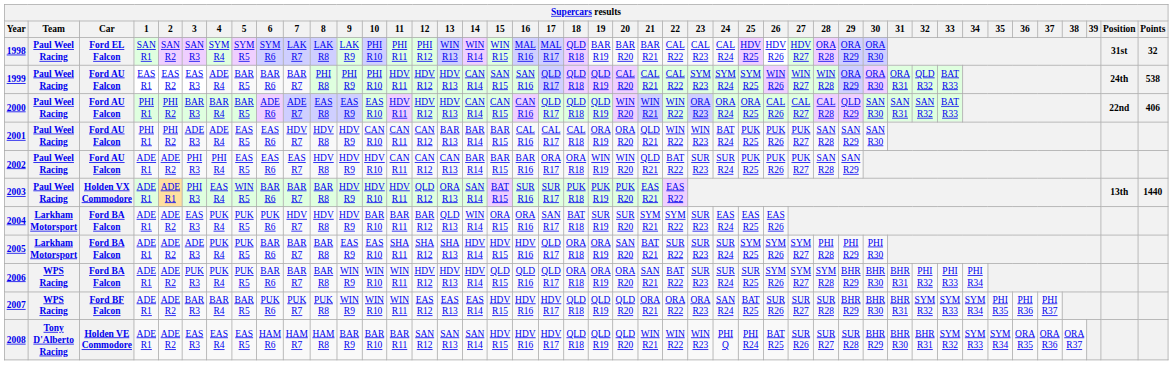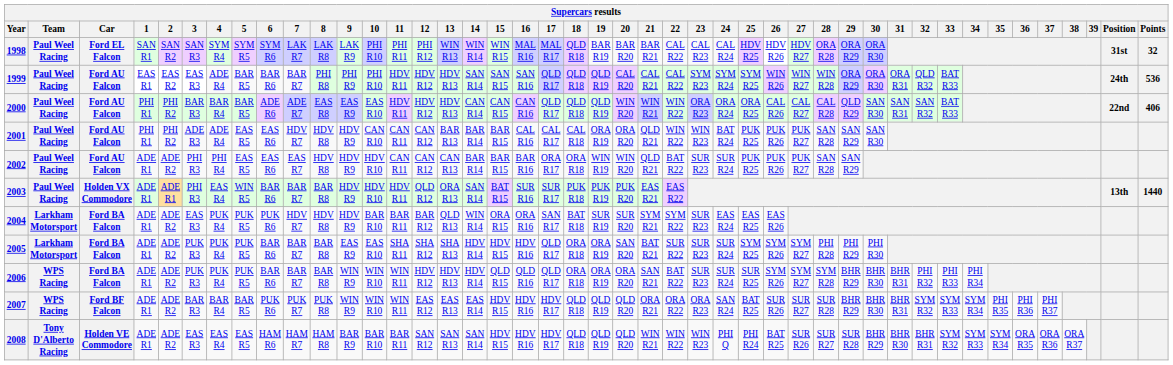1999 | 14: CAN R14 -> SAN R14
1999 | Points: 538 -> 536
2005 | 3: ADE R3 -> PUK R3
